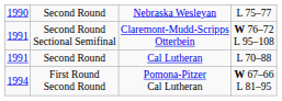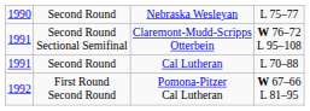First Round Second Round | column 1: 1994 -> 1992
